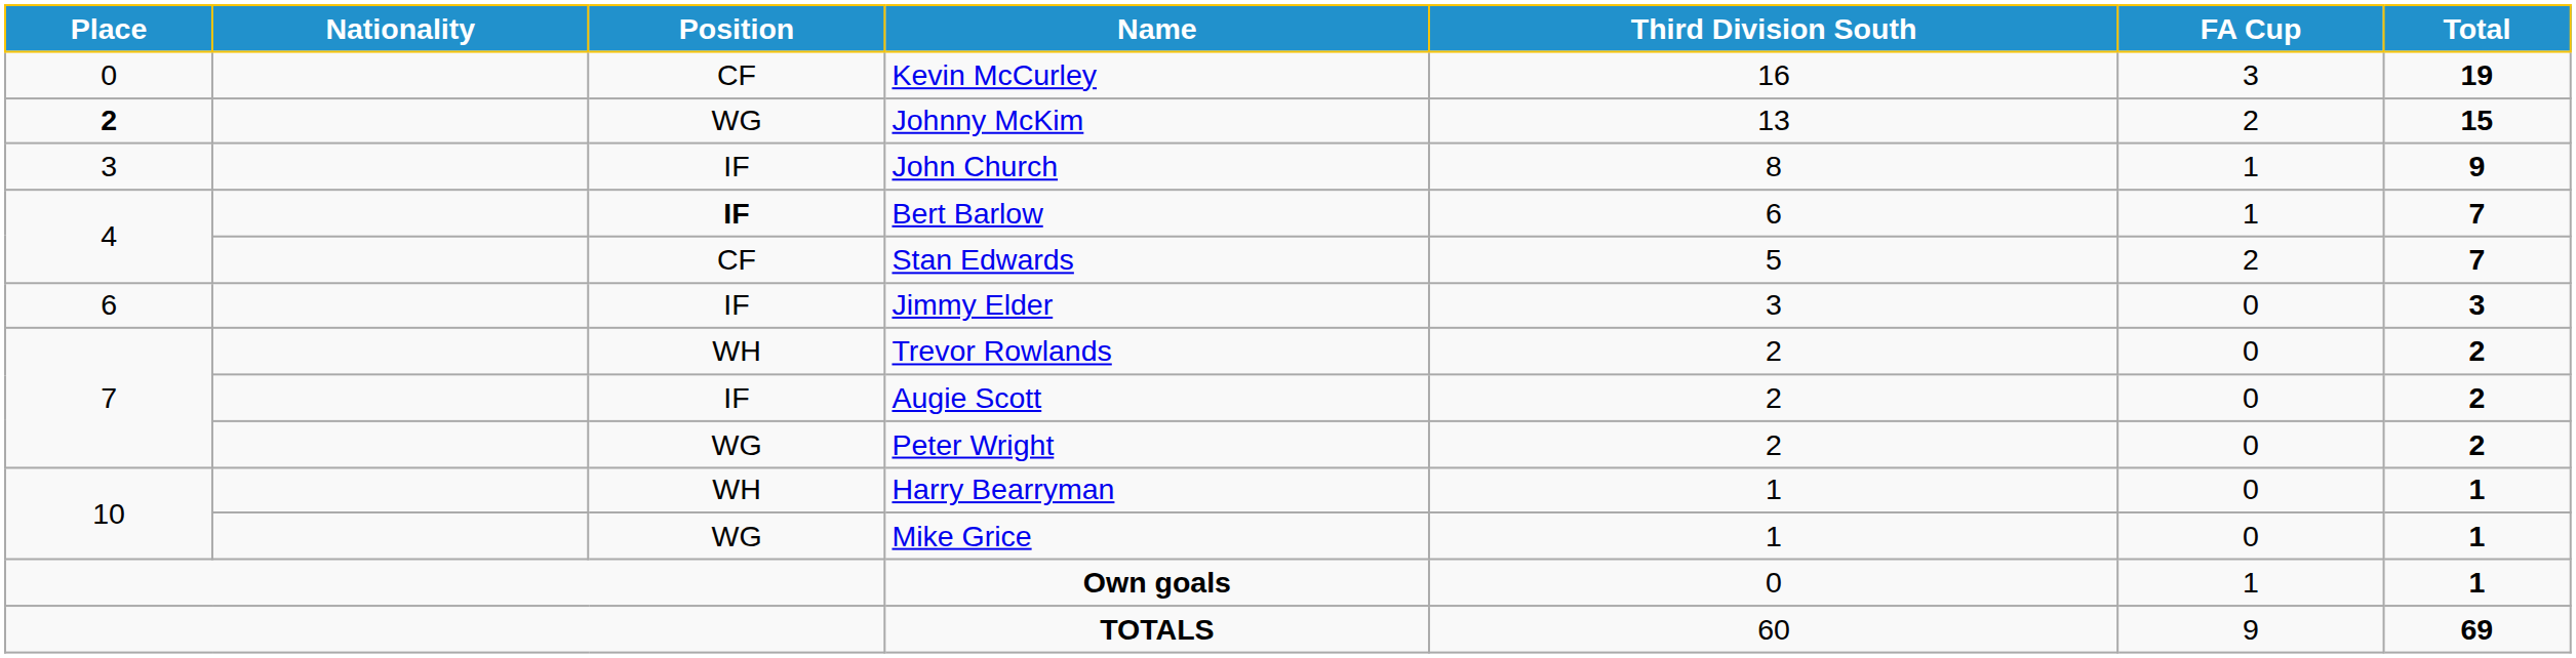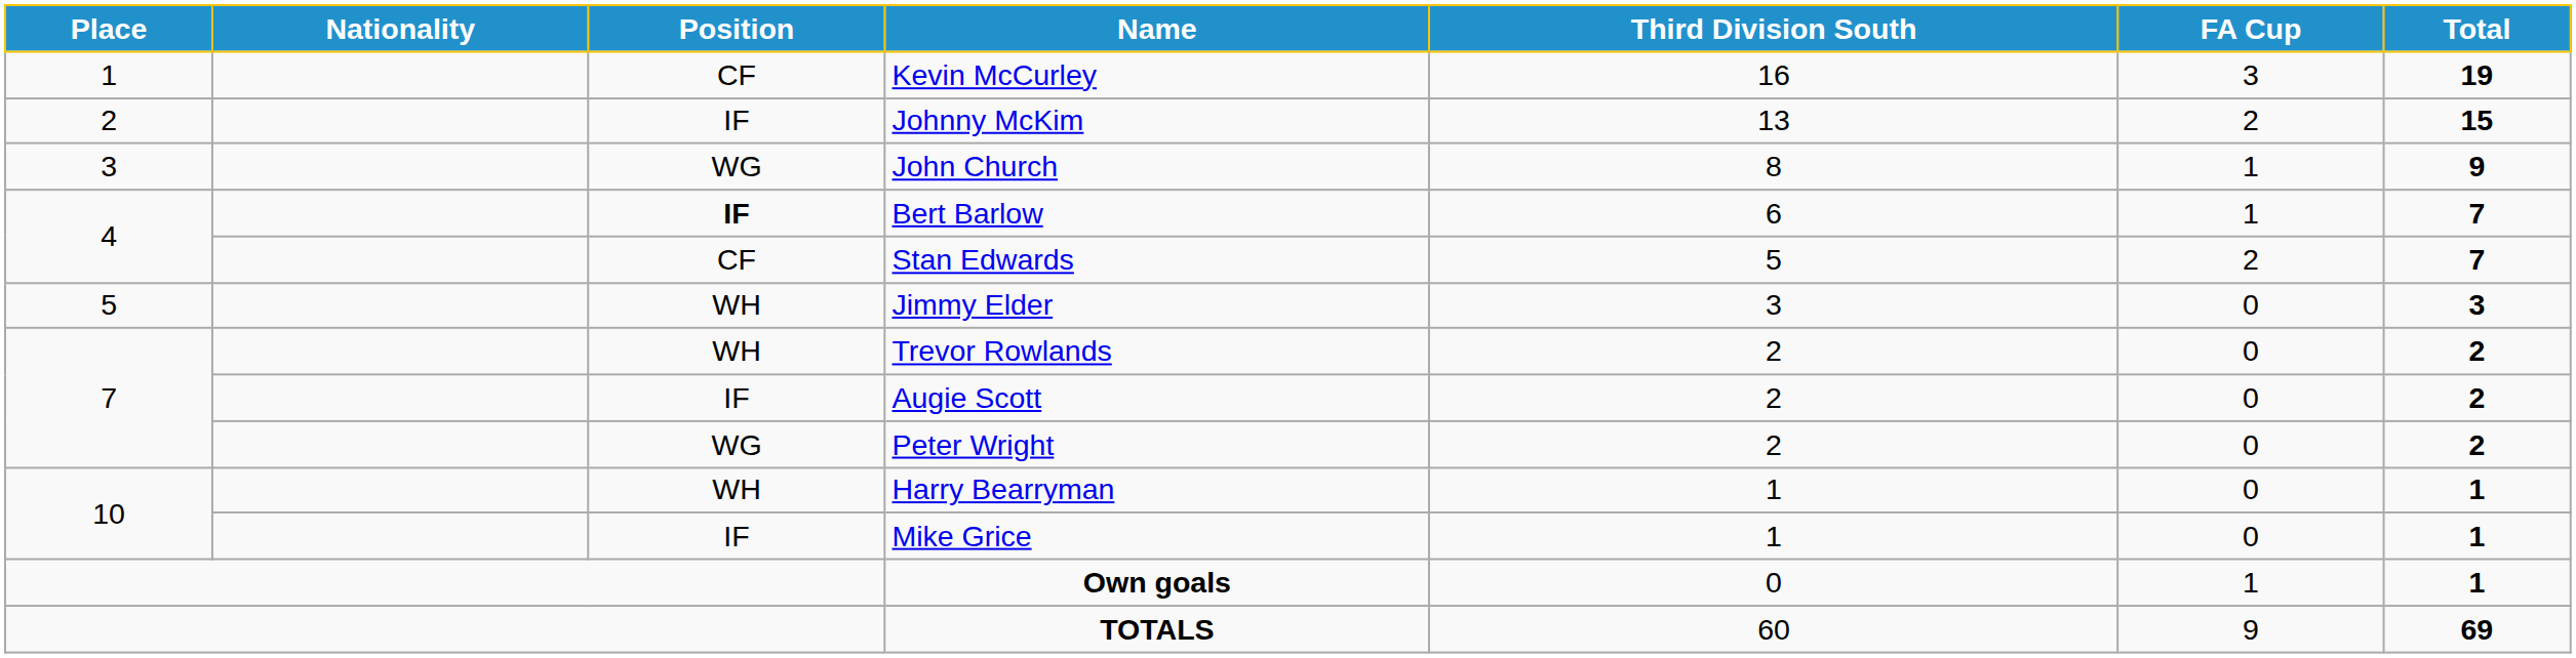Kevin McCurley | Place: 0 -> 1
Johnny McKim | Place: bold -> normal
Johnny McKim | Position: WG -> IF
John Church | Position: IF -> WG
Jimmy Elder | Place: 6 -> 5
Jimmy Elder | Position: IF -> WH
Mike Grice | Position: WG -> IF
